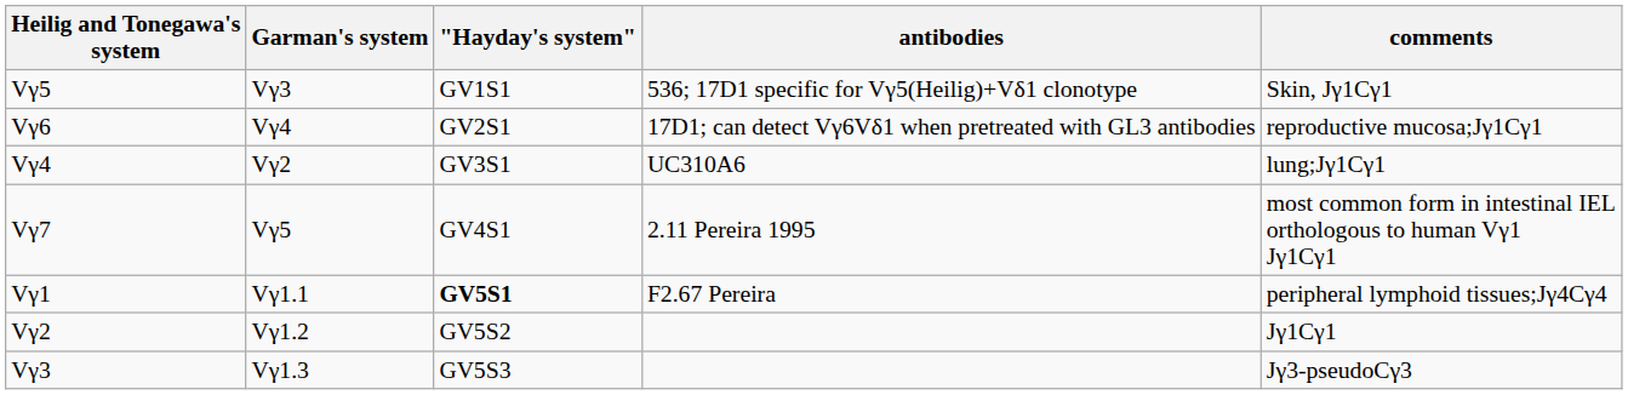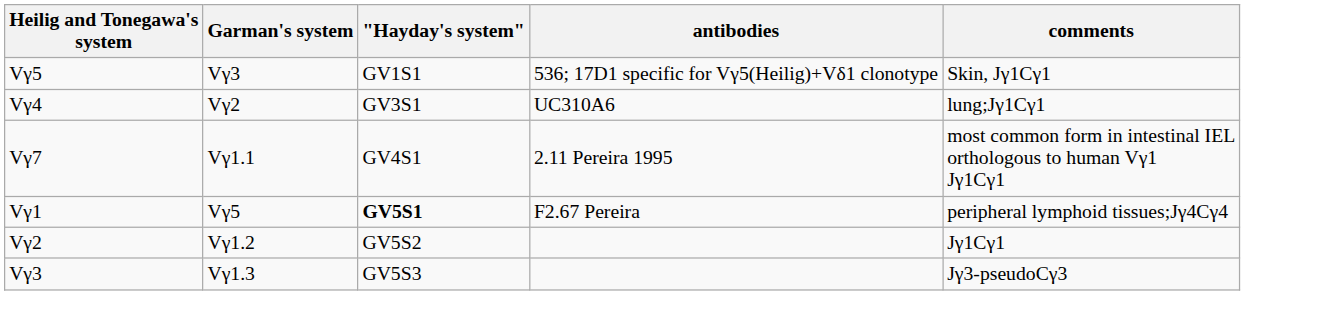- row: Vγ6 | Vγ4 | GV2S1 | 17D1; can detect Vγ6Vδ1 when pretreated with GL3 antibodies | reproductive mucosa;Jγ1Cγ1
Vγ7 | Garman's system: Vγ5 -> Vγ1.1
Vγ1 | Garman's system: Vγ1.1 -> Vγ5
